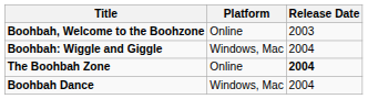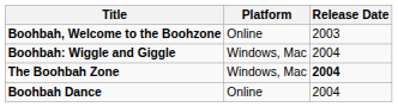The Boohbah Zone | Platform: Online -> Windows, Mac
Boohbah Dance | Platform: Windows, Mac -> Online
